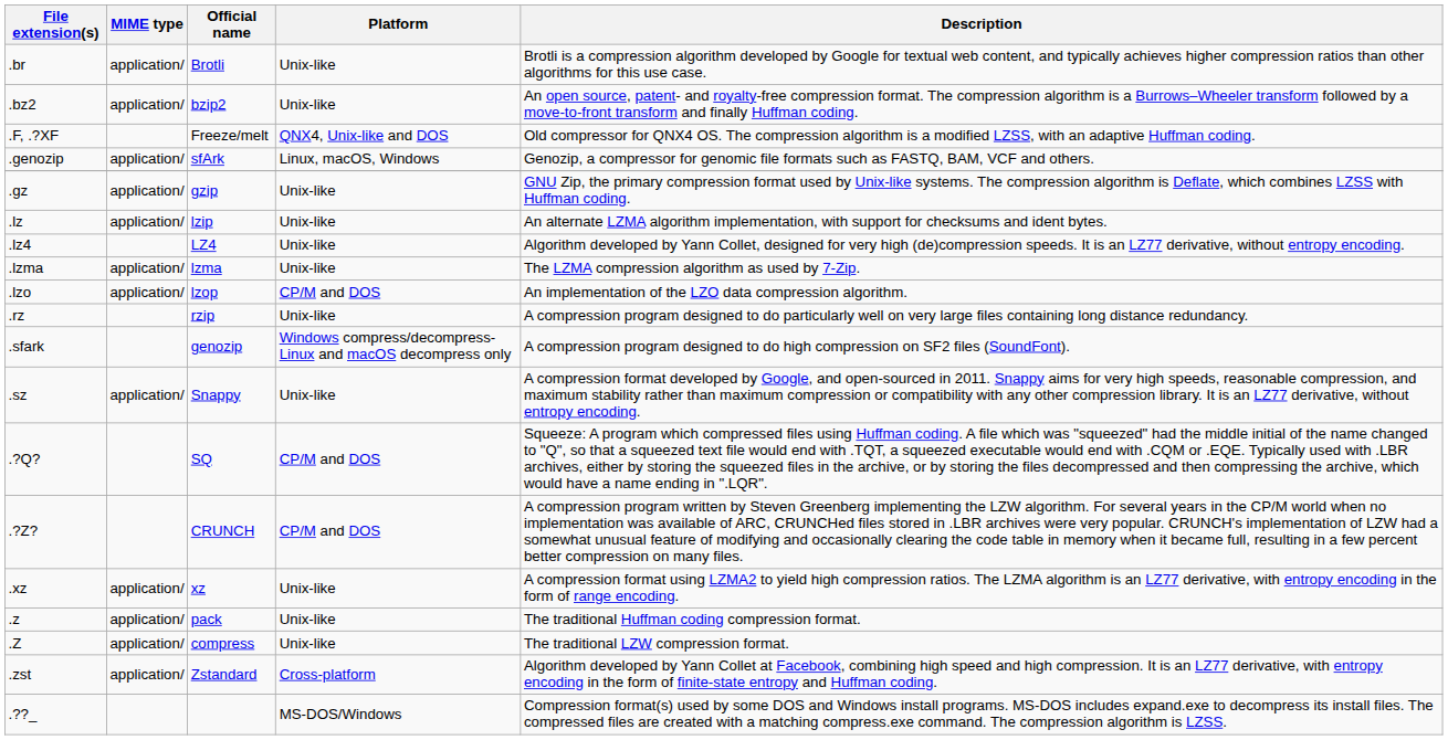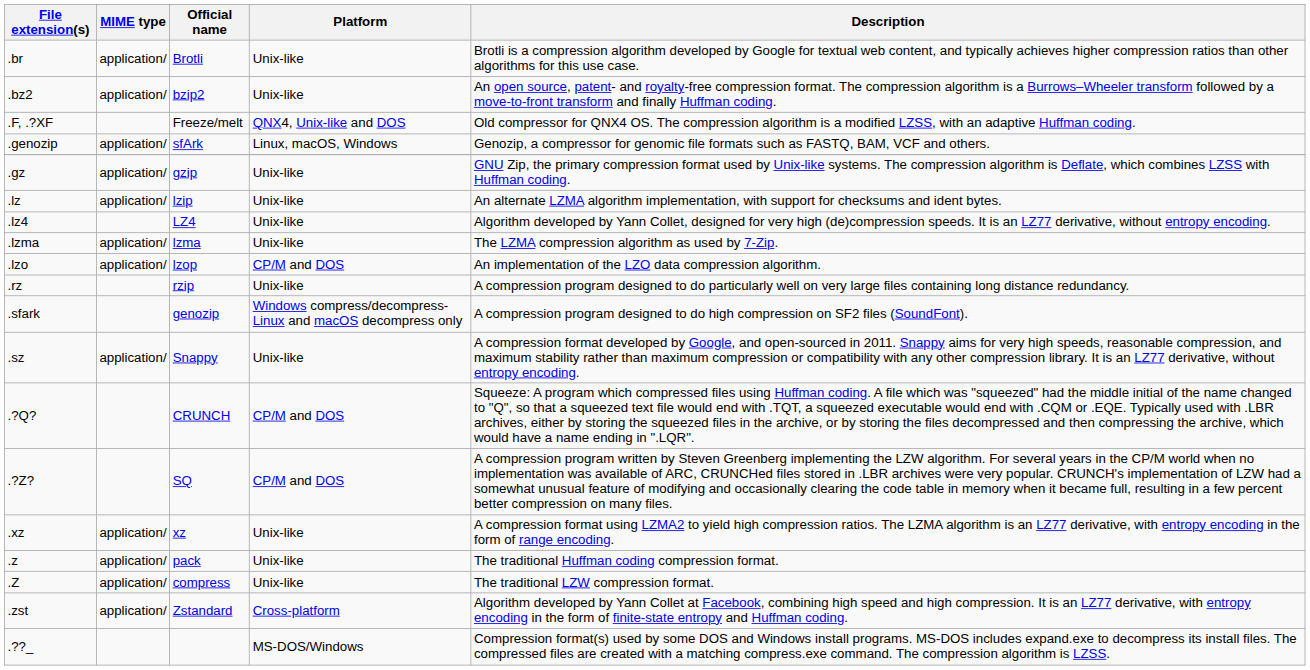.?Q? | Official name: SQ -> CRUNCH
.?Z? | Official name: CRUNCH -> SQ
